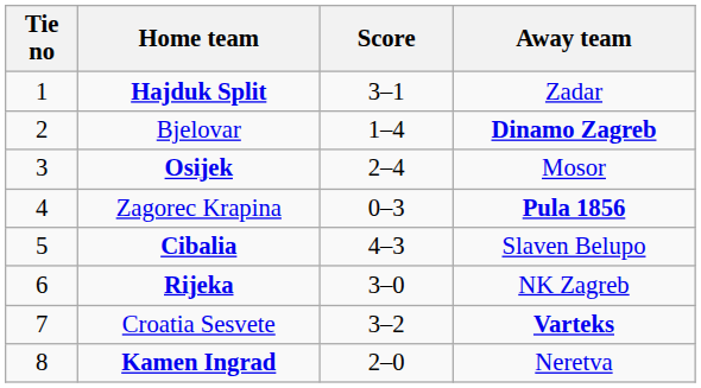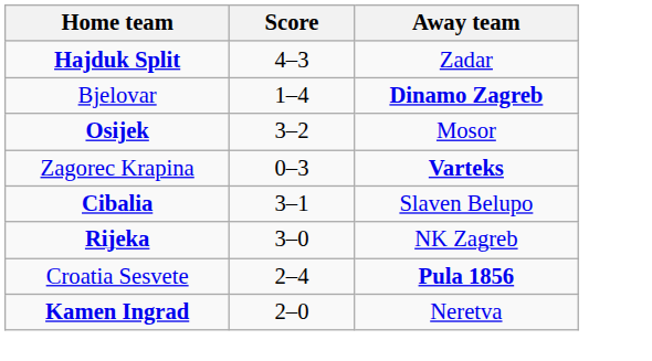- column: Tie no | 1 | 2 | 3 | 4 | 5 | 6 | 7 | 8
Hajduk Split | Score: 3–1 -> 4–3
Osijek | Score: 2–4 -> 3–2
Zagorec Krapina | Away team: Pula 1856 -> Varteks
Cibalia | Score: 4–3 -> 3–1
Croatia Sesvete | Score: 3–2 -> 2–4
Croatia Sesvete | Away team: Varteks -> Pula 1856
